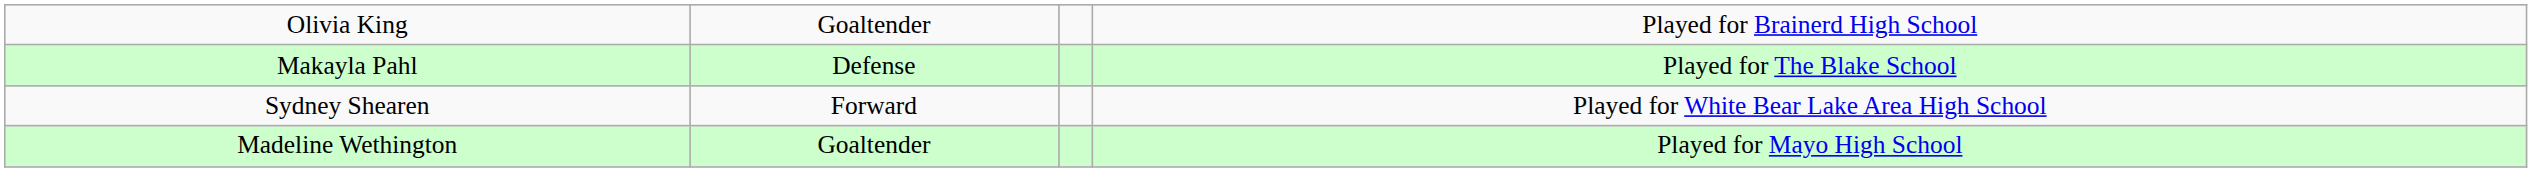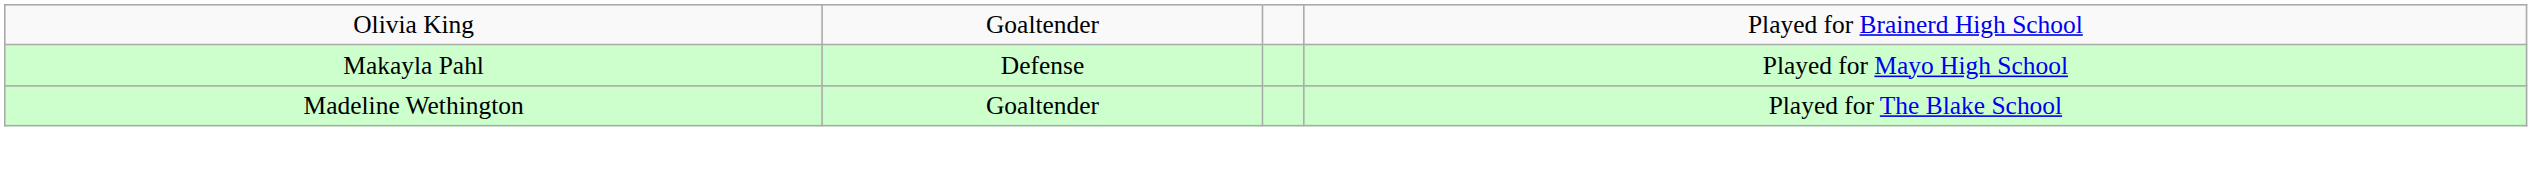Makayla Pahl | column 4: Played for The Blake School -> Played for Mayo High School
- row: Sydney Shearen | Forward | Played for White Bear Lake Area High School
Madeline Wethington | column 4: Played for Mayo High School -> Played for The Blake School
